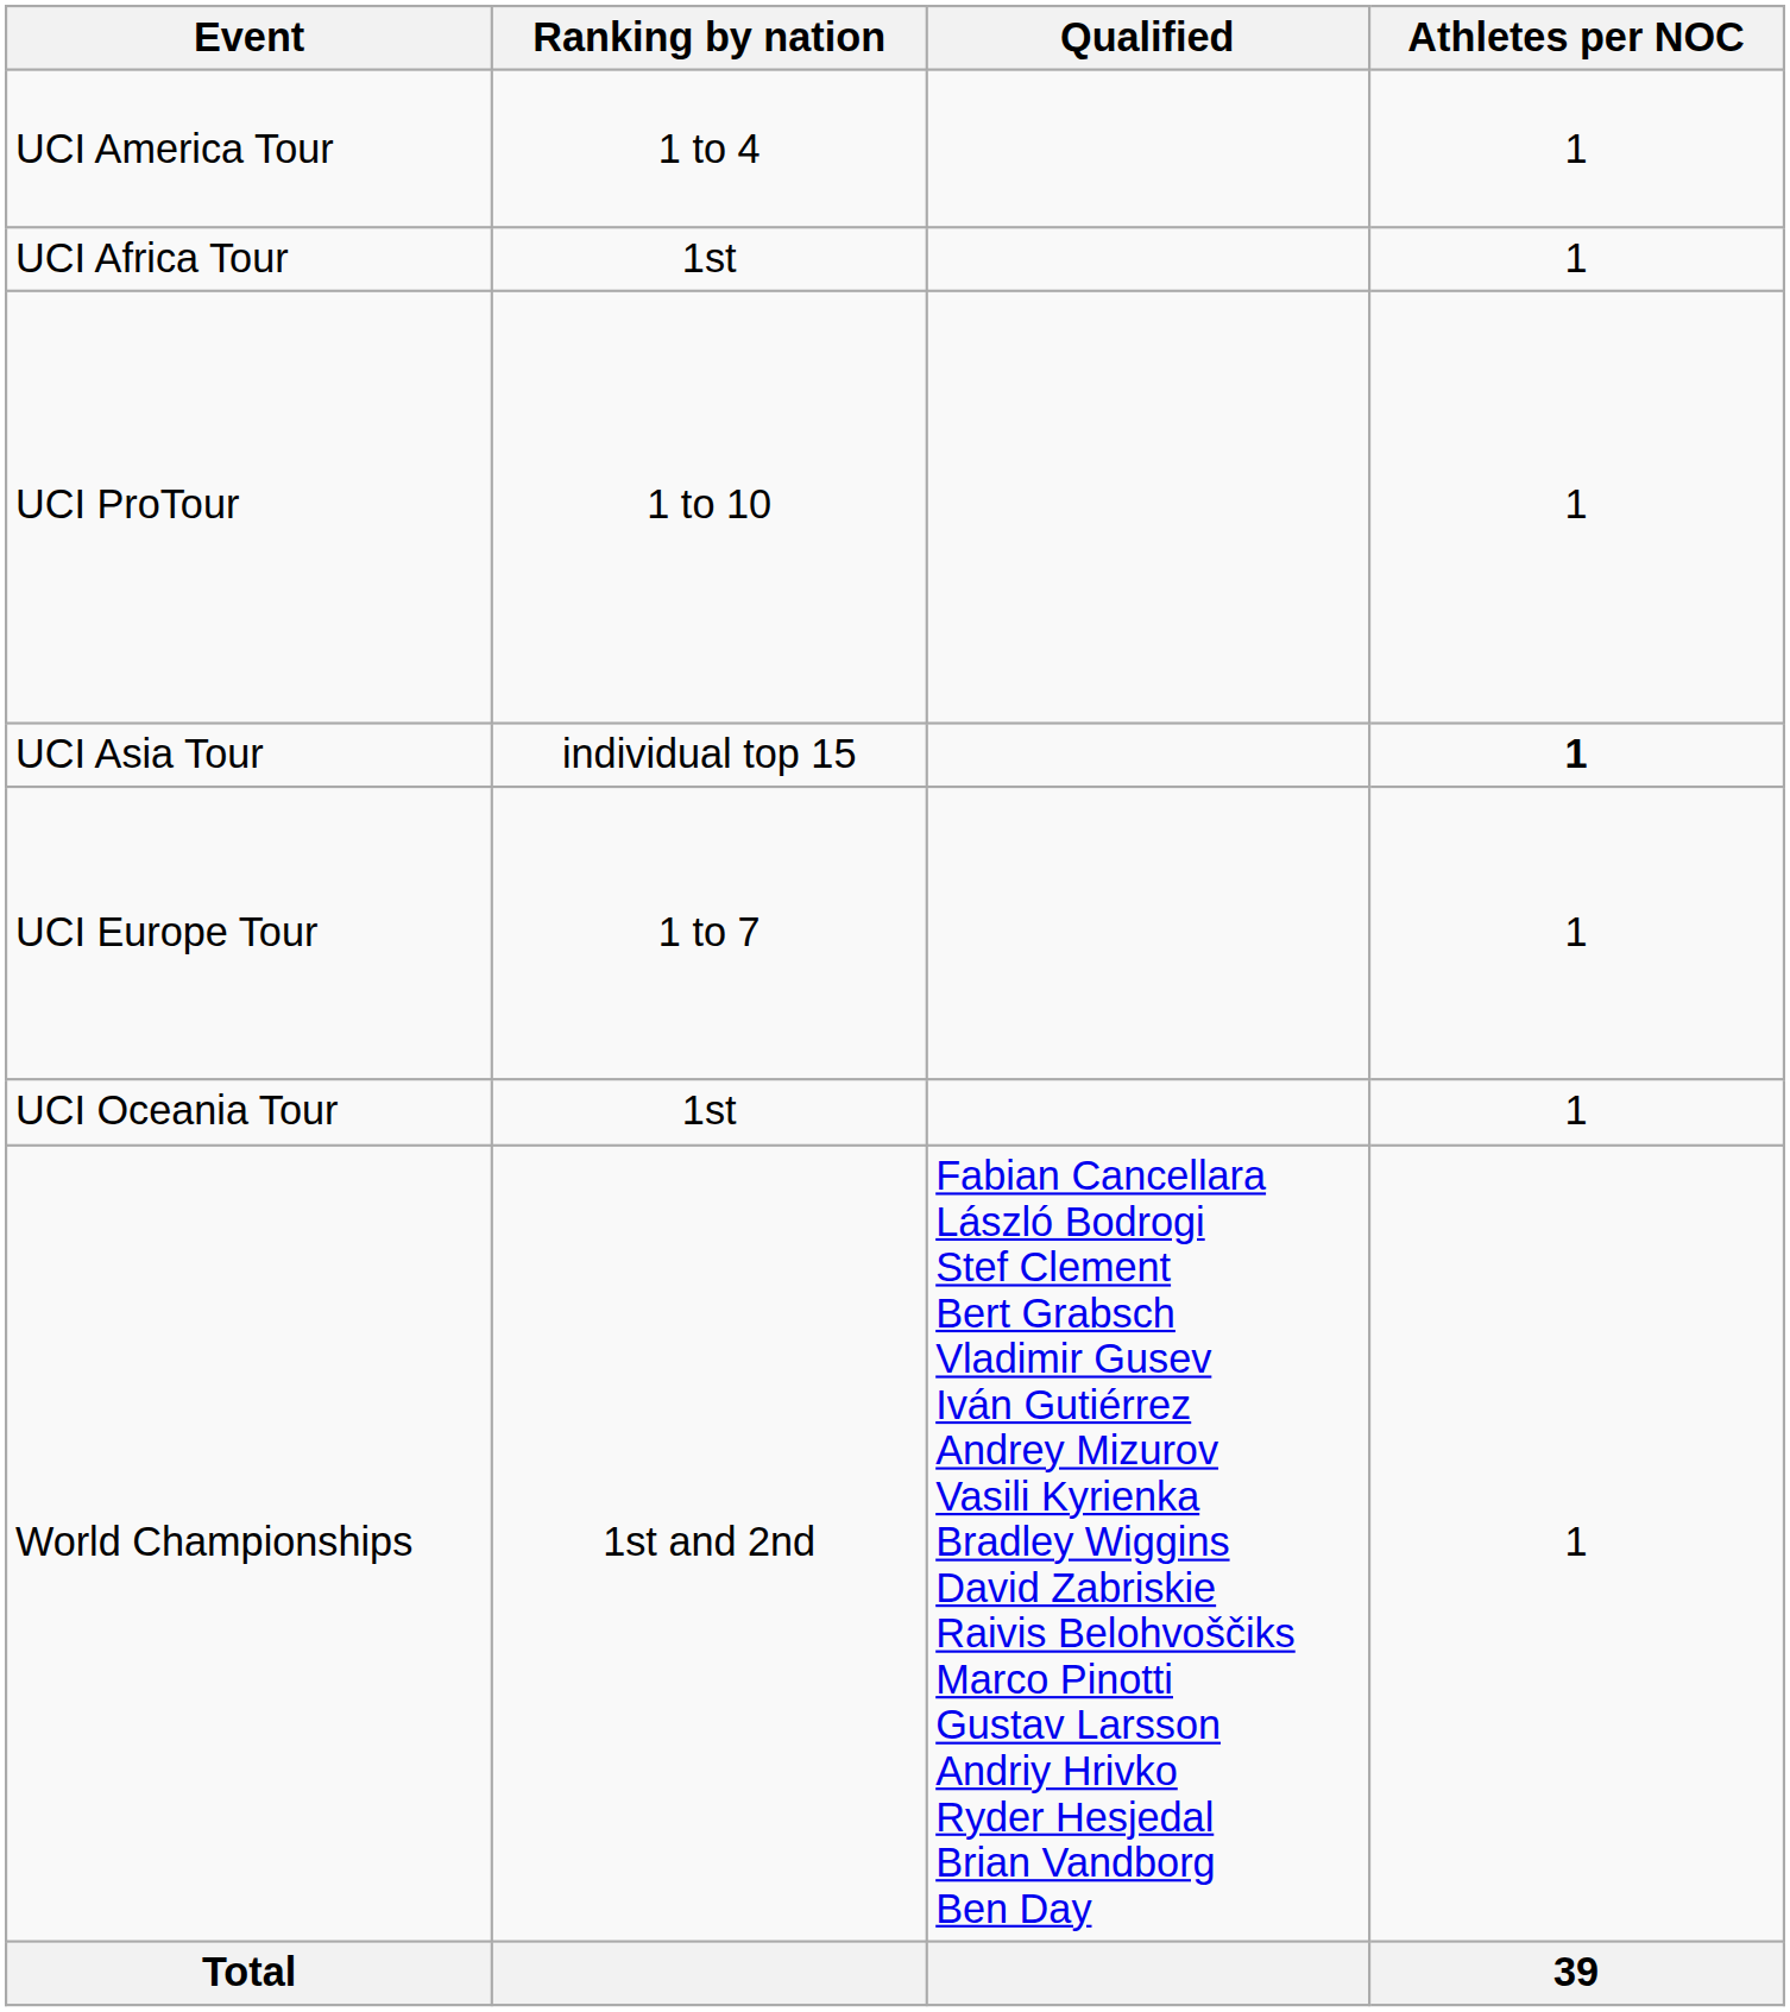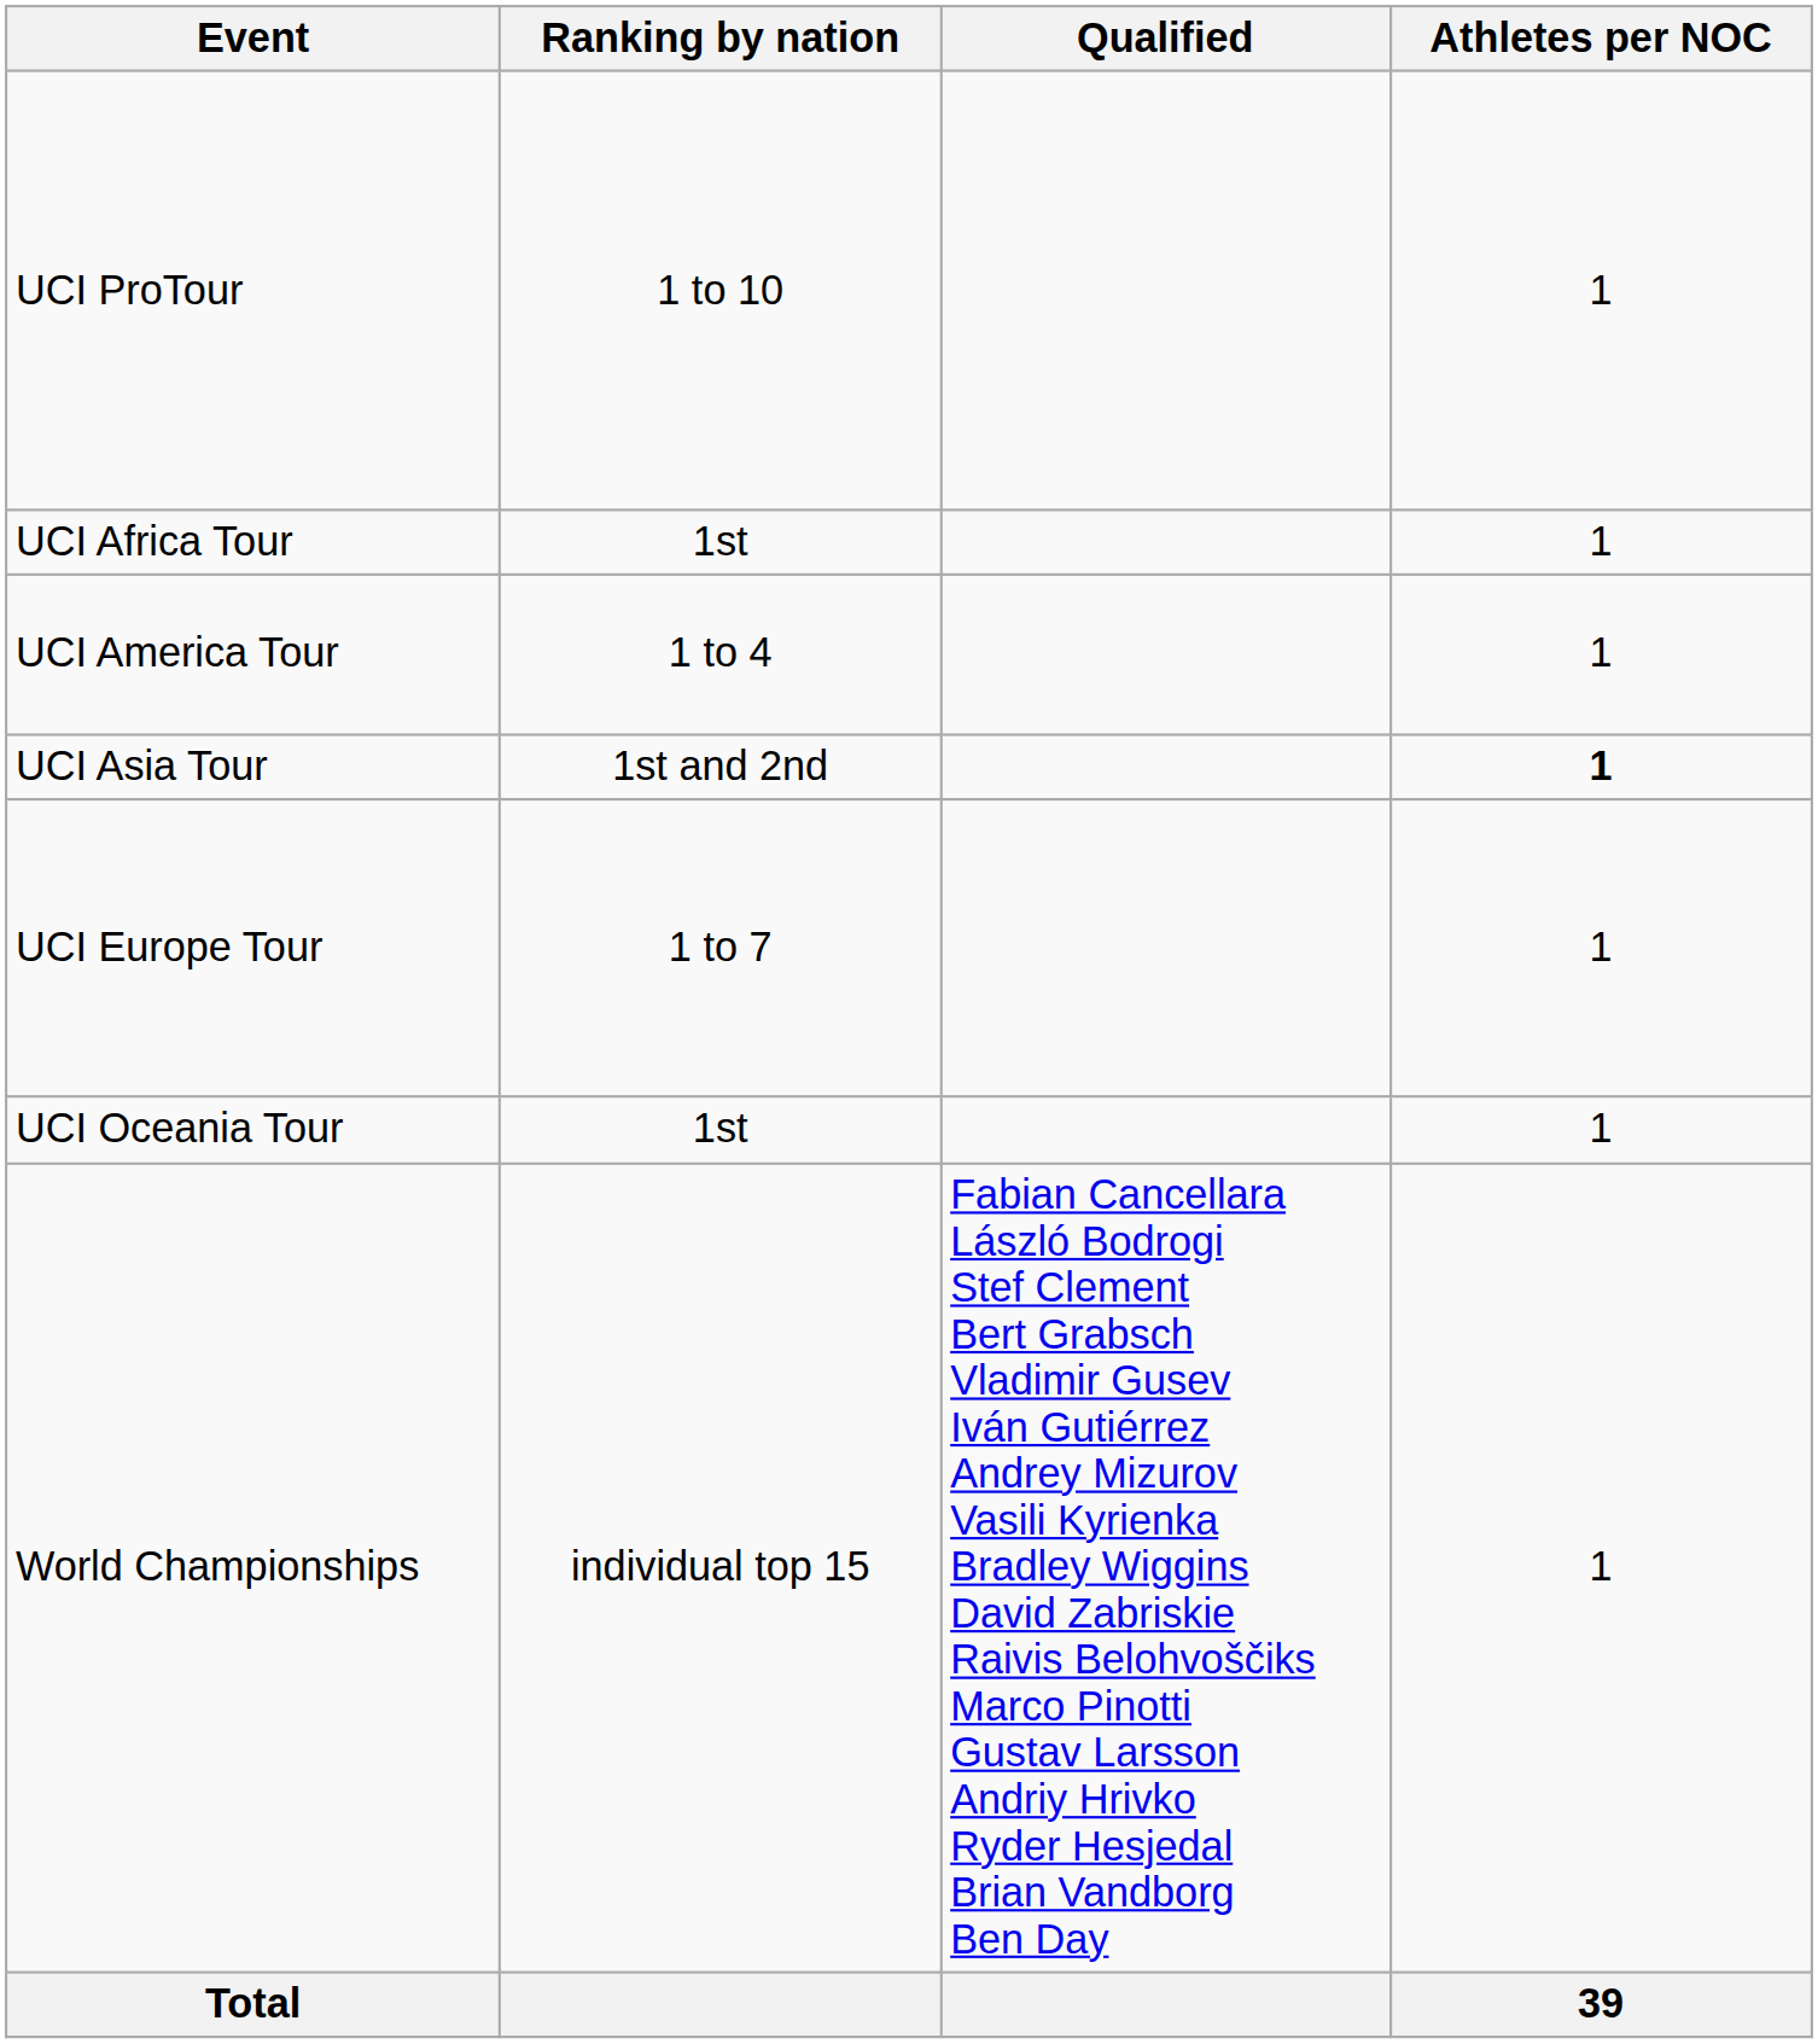rows swapped: UCI ProTour <-> UCI America Tour
UCI Asia Tour | Ranking by nation: individual top 15 -> 1st and 2nd
World Championships | Ranking by nation: 1st and 2nd -> individual top 15
